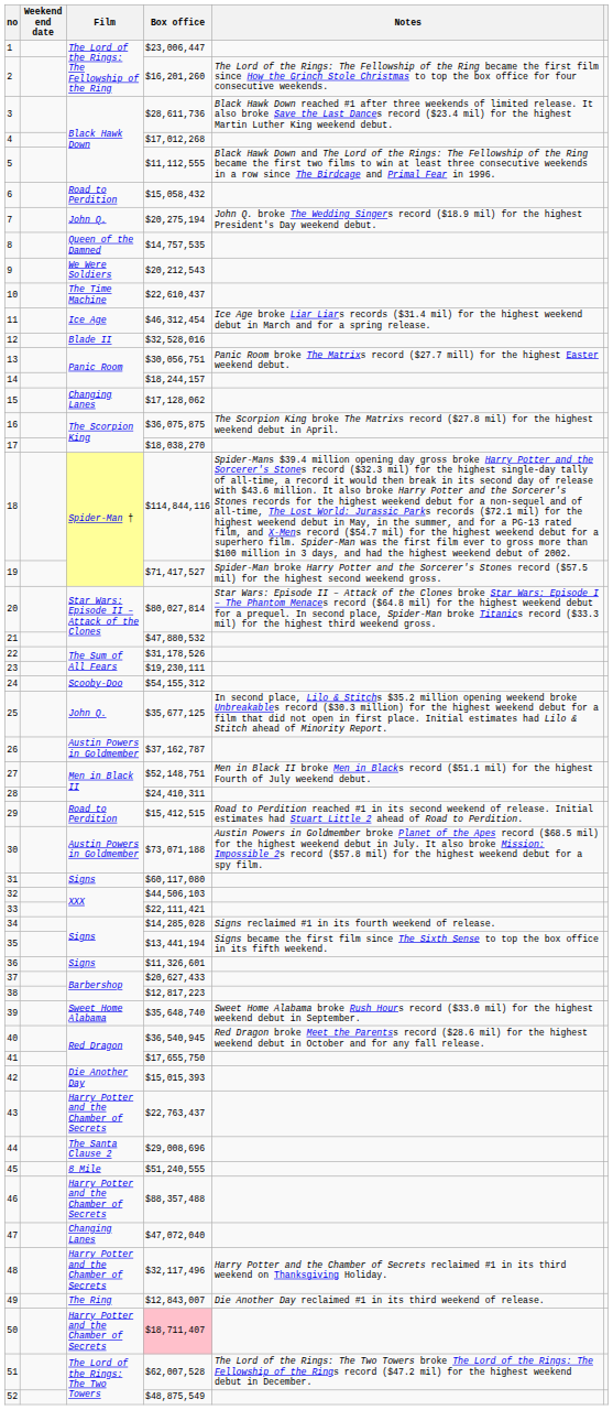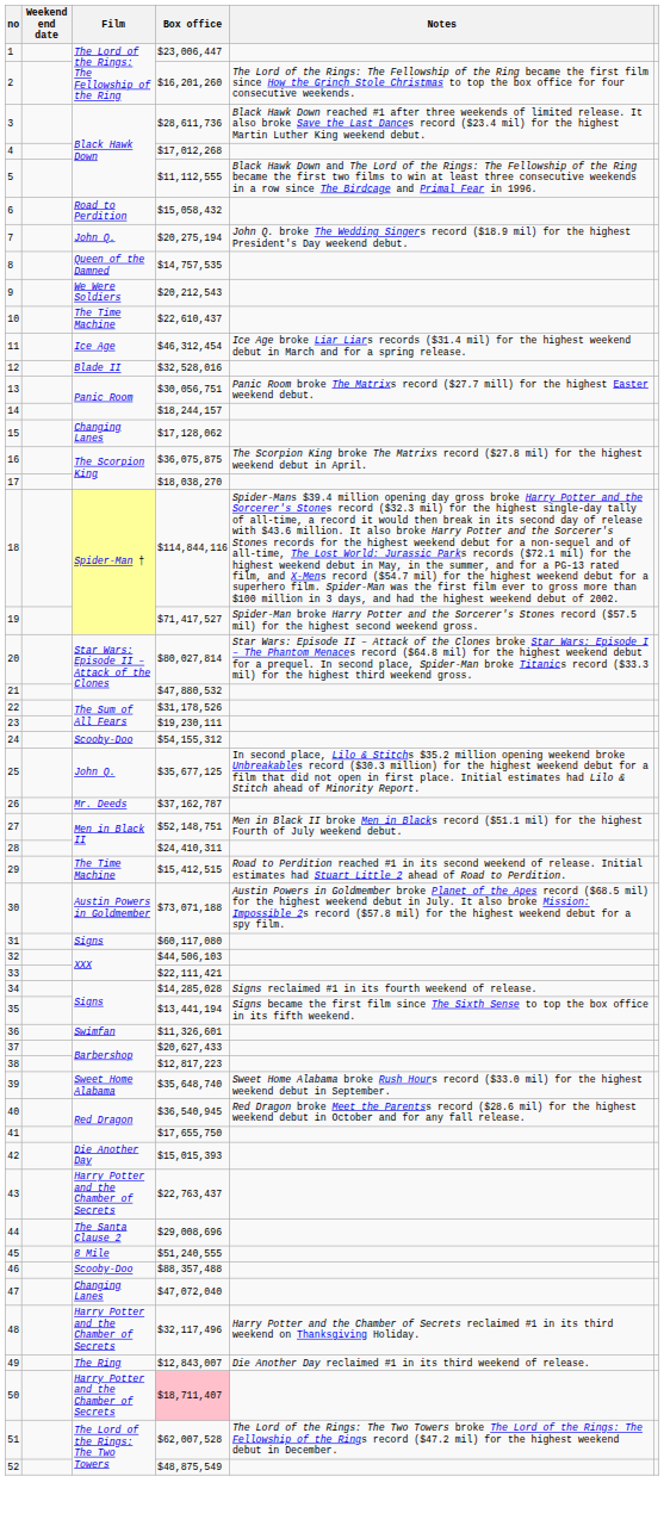26 | Film: Austin Powers in Goldmember -> Mr. Deeds
29 | Film: Road to Perdition -> The Time Machine
36 | Film: Signs -> Swimfan
46 | Film: Harry Potter and the Chamber of Secrets -> Scooby-Doo
